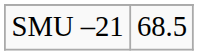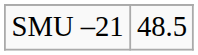SMU –21 | column 2: 68.5 -> 48.5
